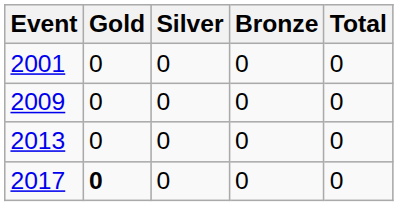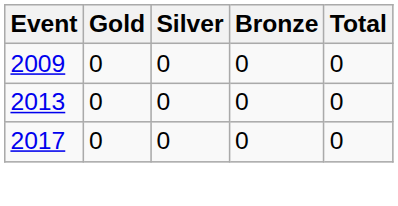- row: 2001 | 0 | 0 | 0 | 0
2017 | Gold: bold -> normal
